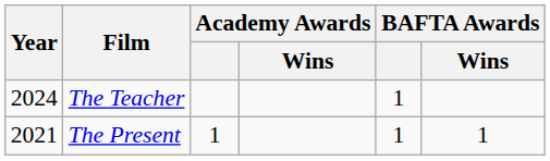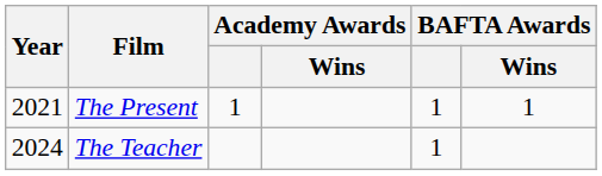rows swapped: The Teacher <-> The Present
